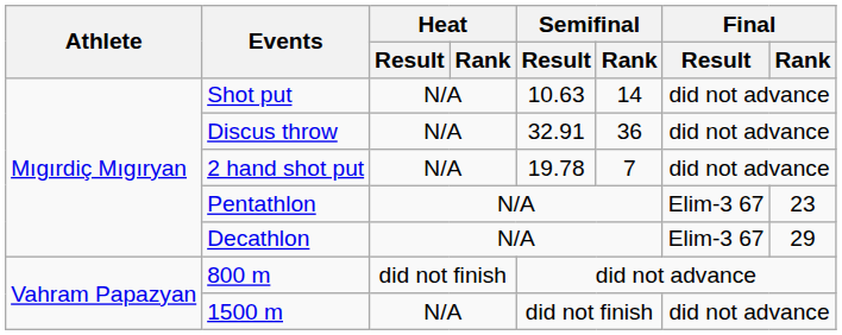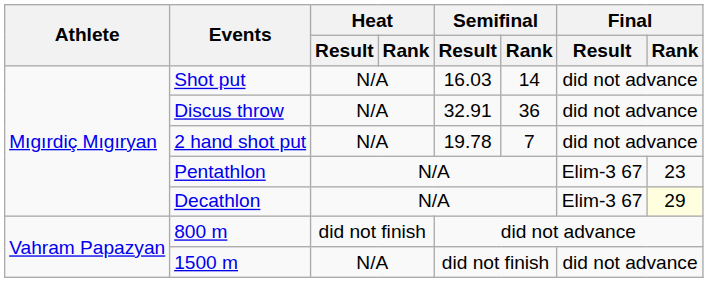Shot put | Semifinal / Result: 10.63 -> 16.03
Decathlon | Final / Rank: no background -> lightyellow background
